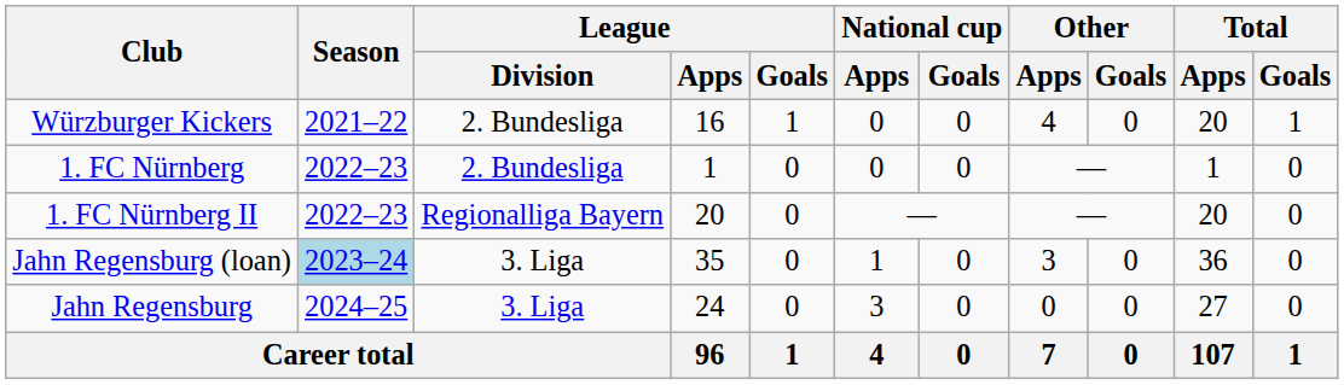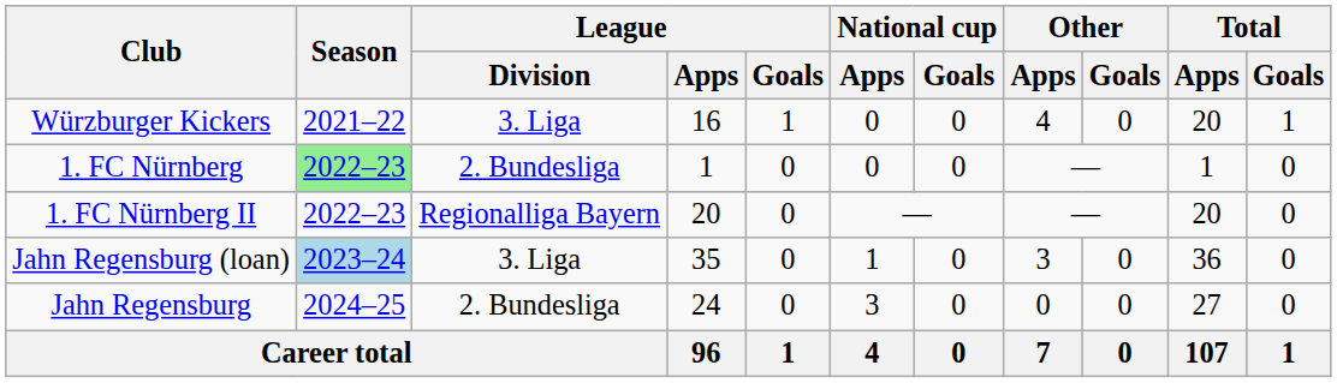Würzburger Kickers | League / Division: 2. Bundesliga -> 3. Liga
1. FC Nürnberg | Season: no background -> lightgreen background
Jahn Regensburg | League / Division: 3. Liga -> 2. Bundesliga
